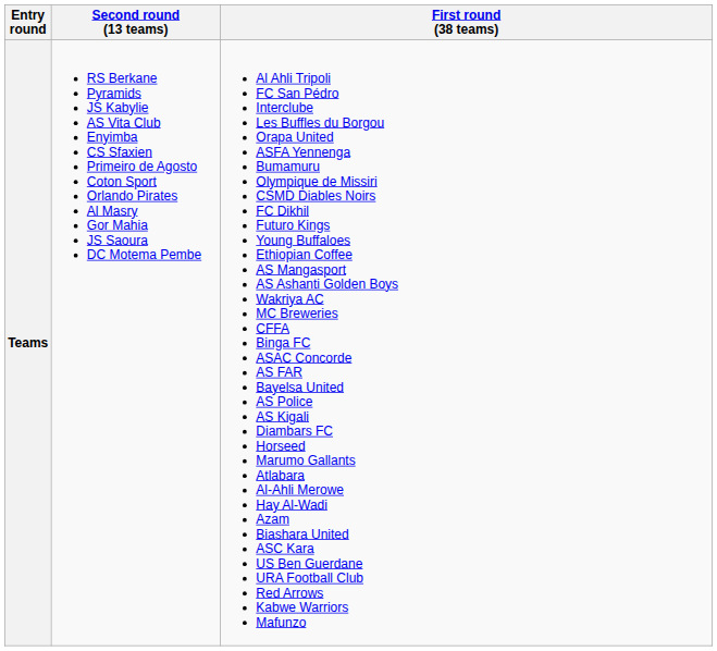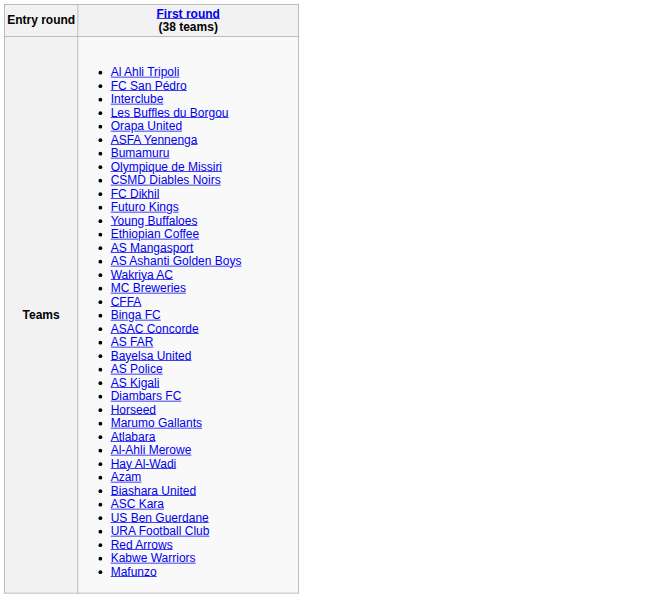- column: Second round (13 teams) | RS Berkane Pyramids JS Kabylie AS Vita Club Enyimba CS Sfaxien Primeiro de Agosto Coton Sport Orlando Pirates Al Masry Gor Mahia JS Saoura DC Motema Pembe
